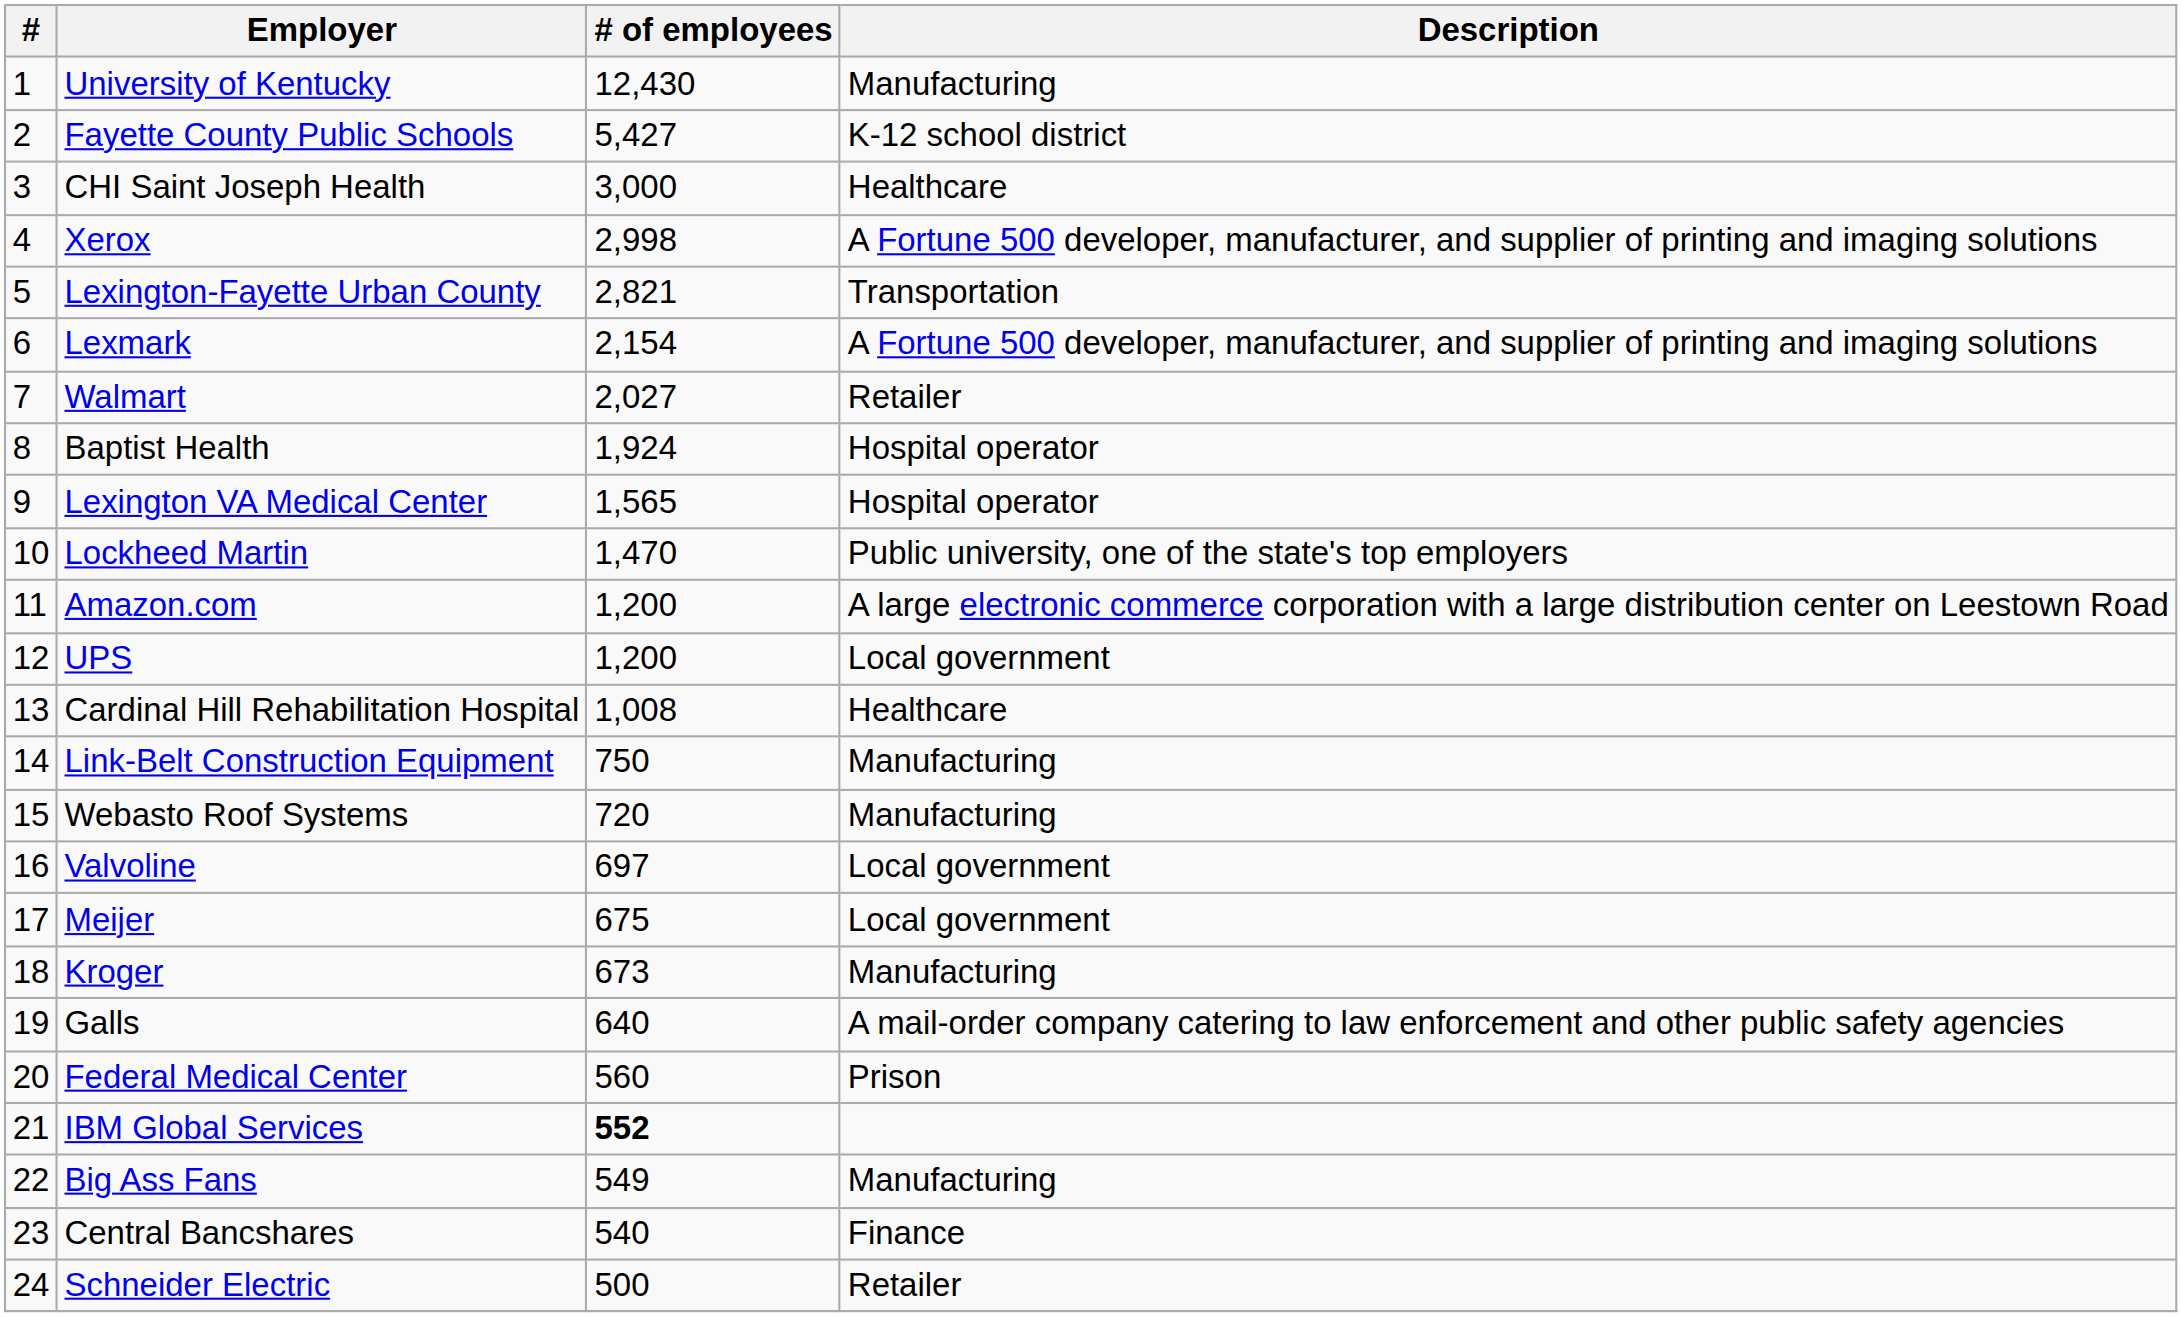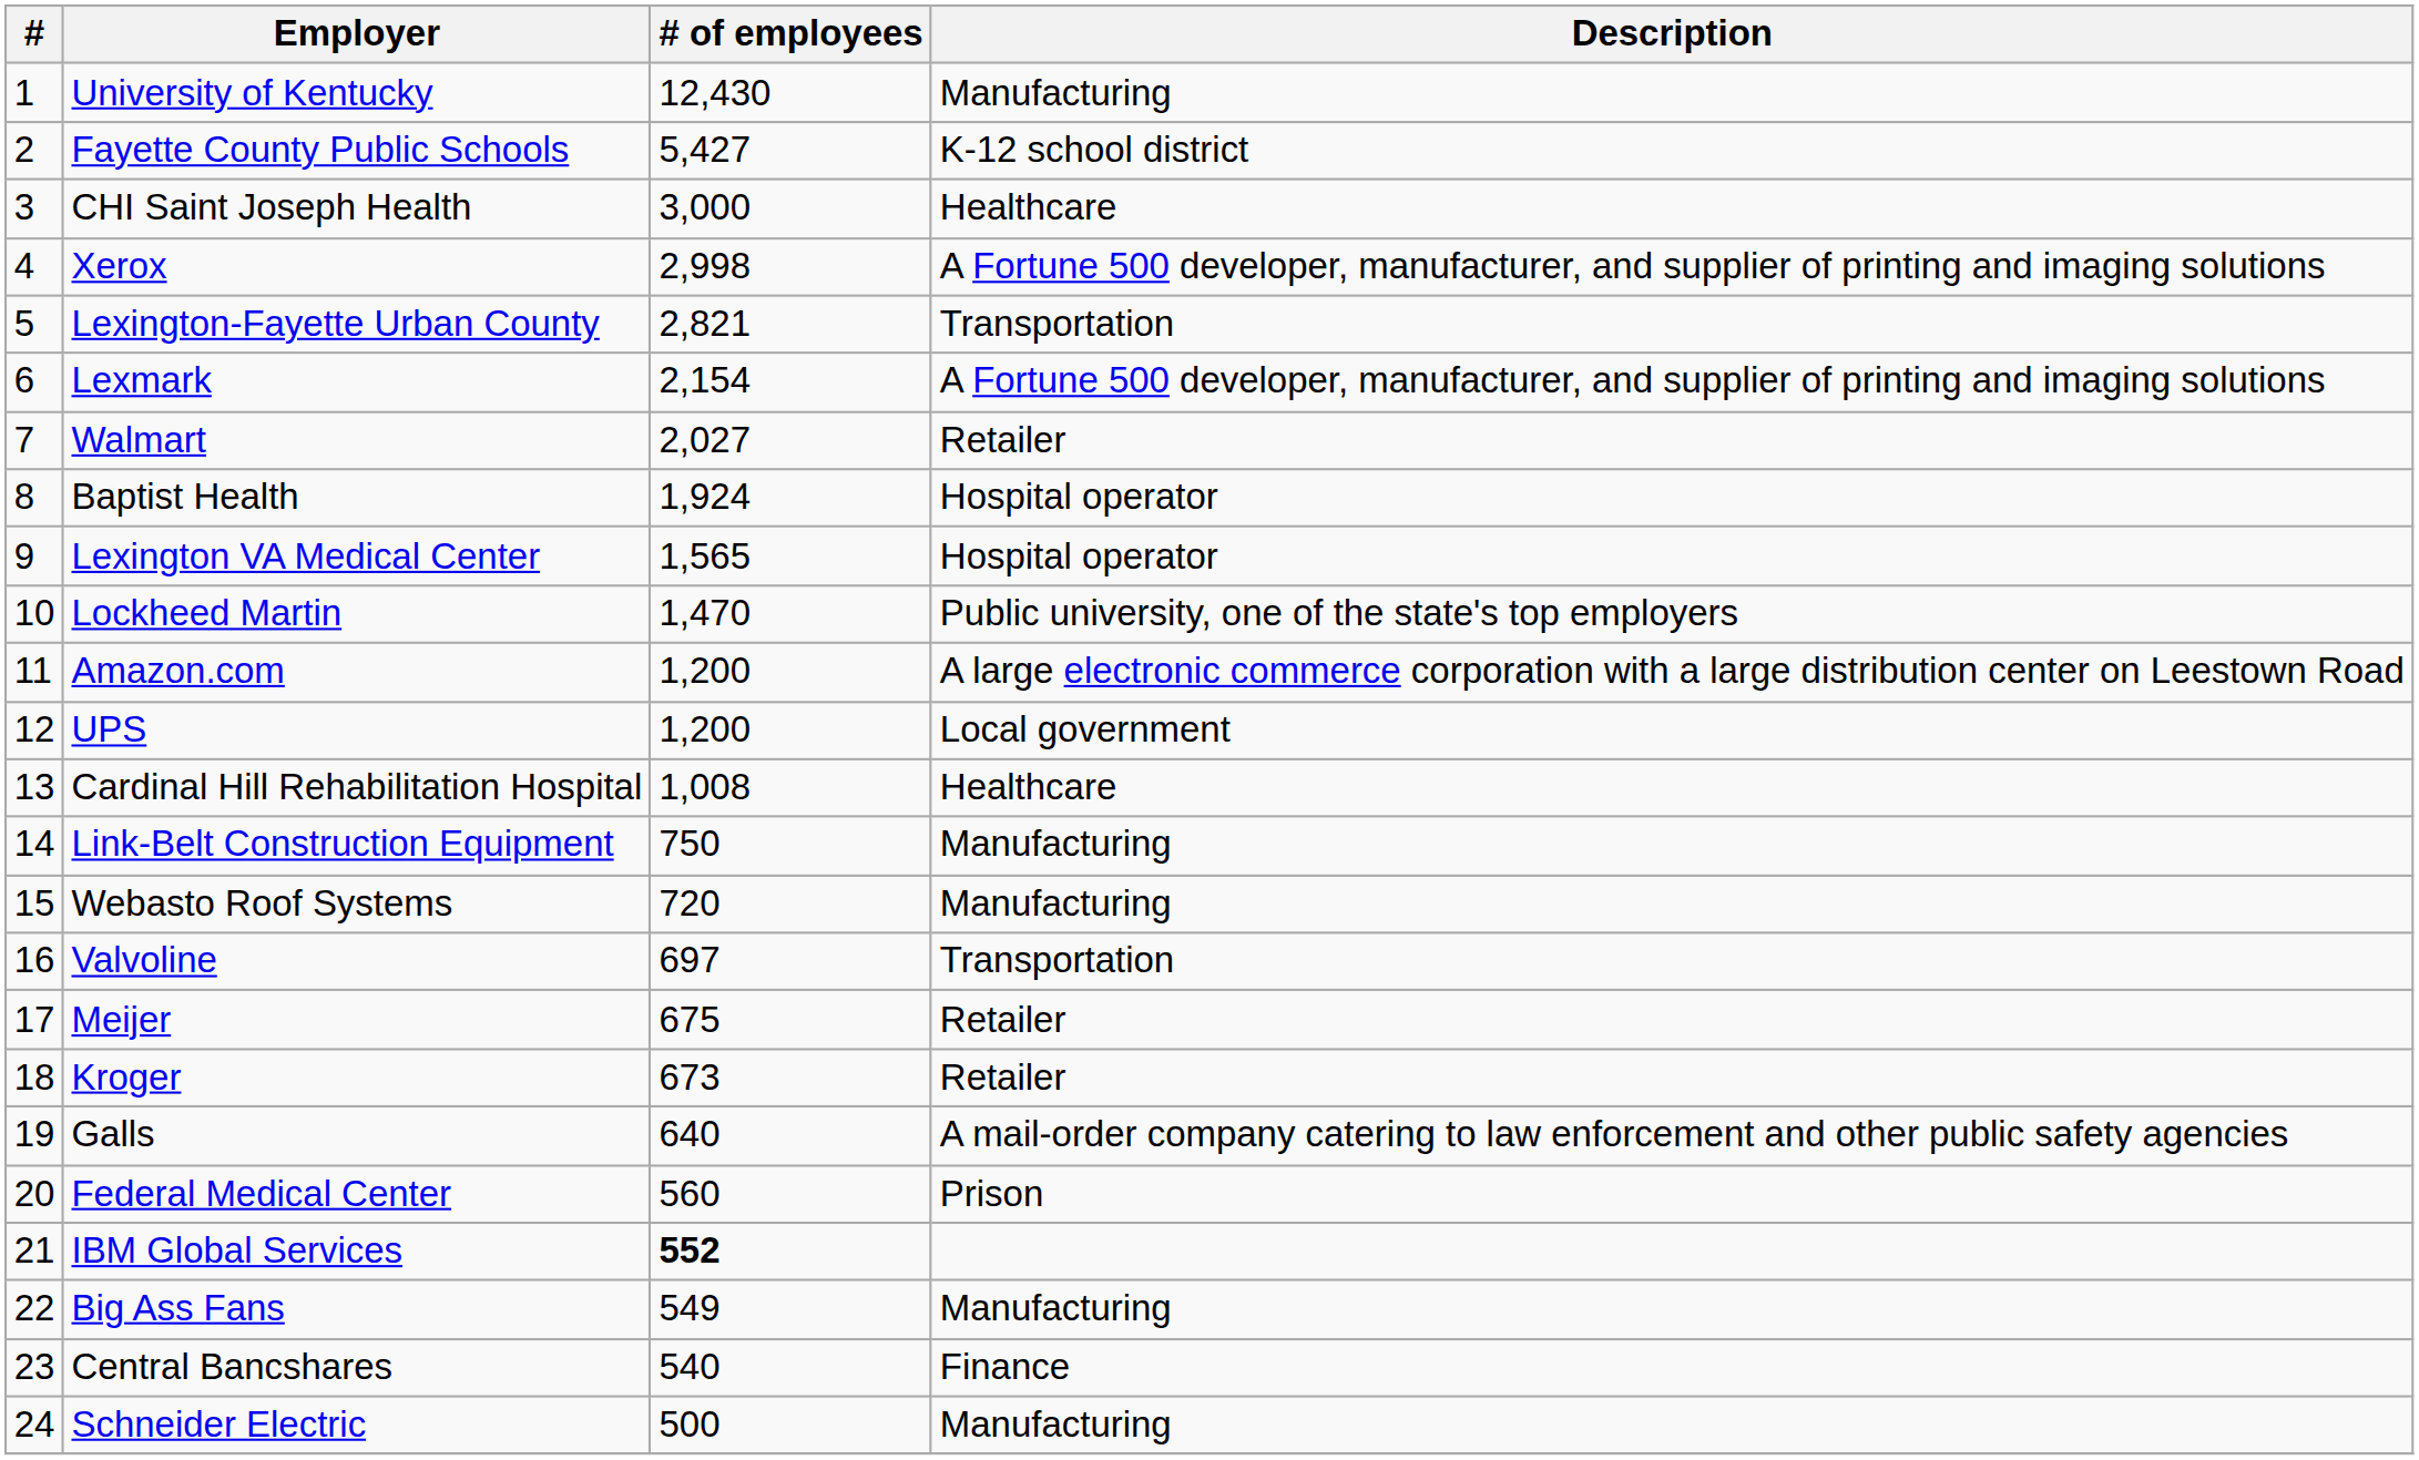Valvoline | Description: Local government -> Transportation
Meijer | Description: Local government -> Retailer
Kroger | Description: Manufacturing -> Retailer
Schneider Electric | Description: Retailer -> Manufacturing
